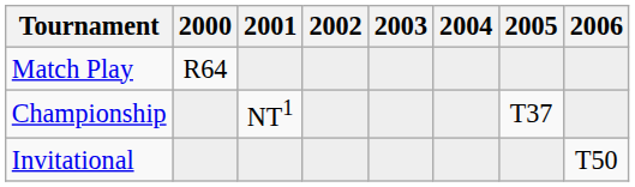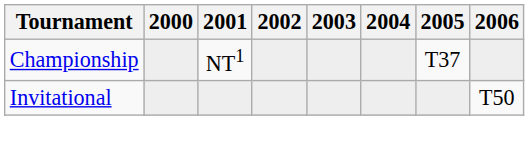- row: Match Play | R64
